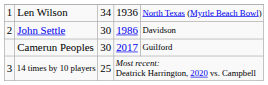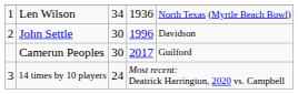John Settle | column 4: 1986 -> 1996
14 times by 10 players | column 3: 25 -> 24
